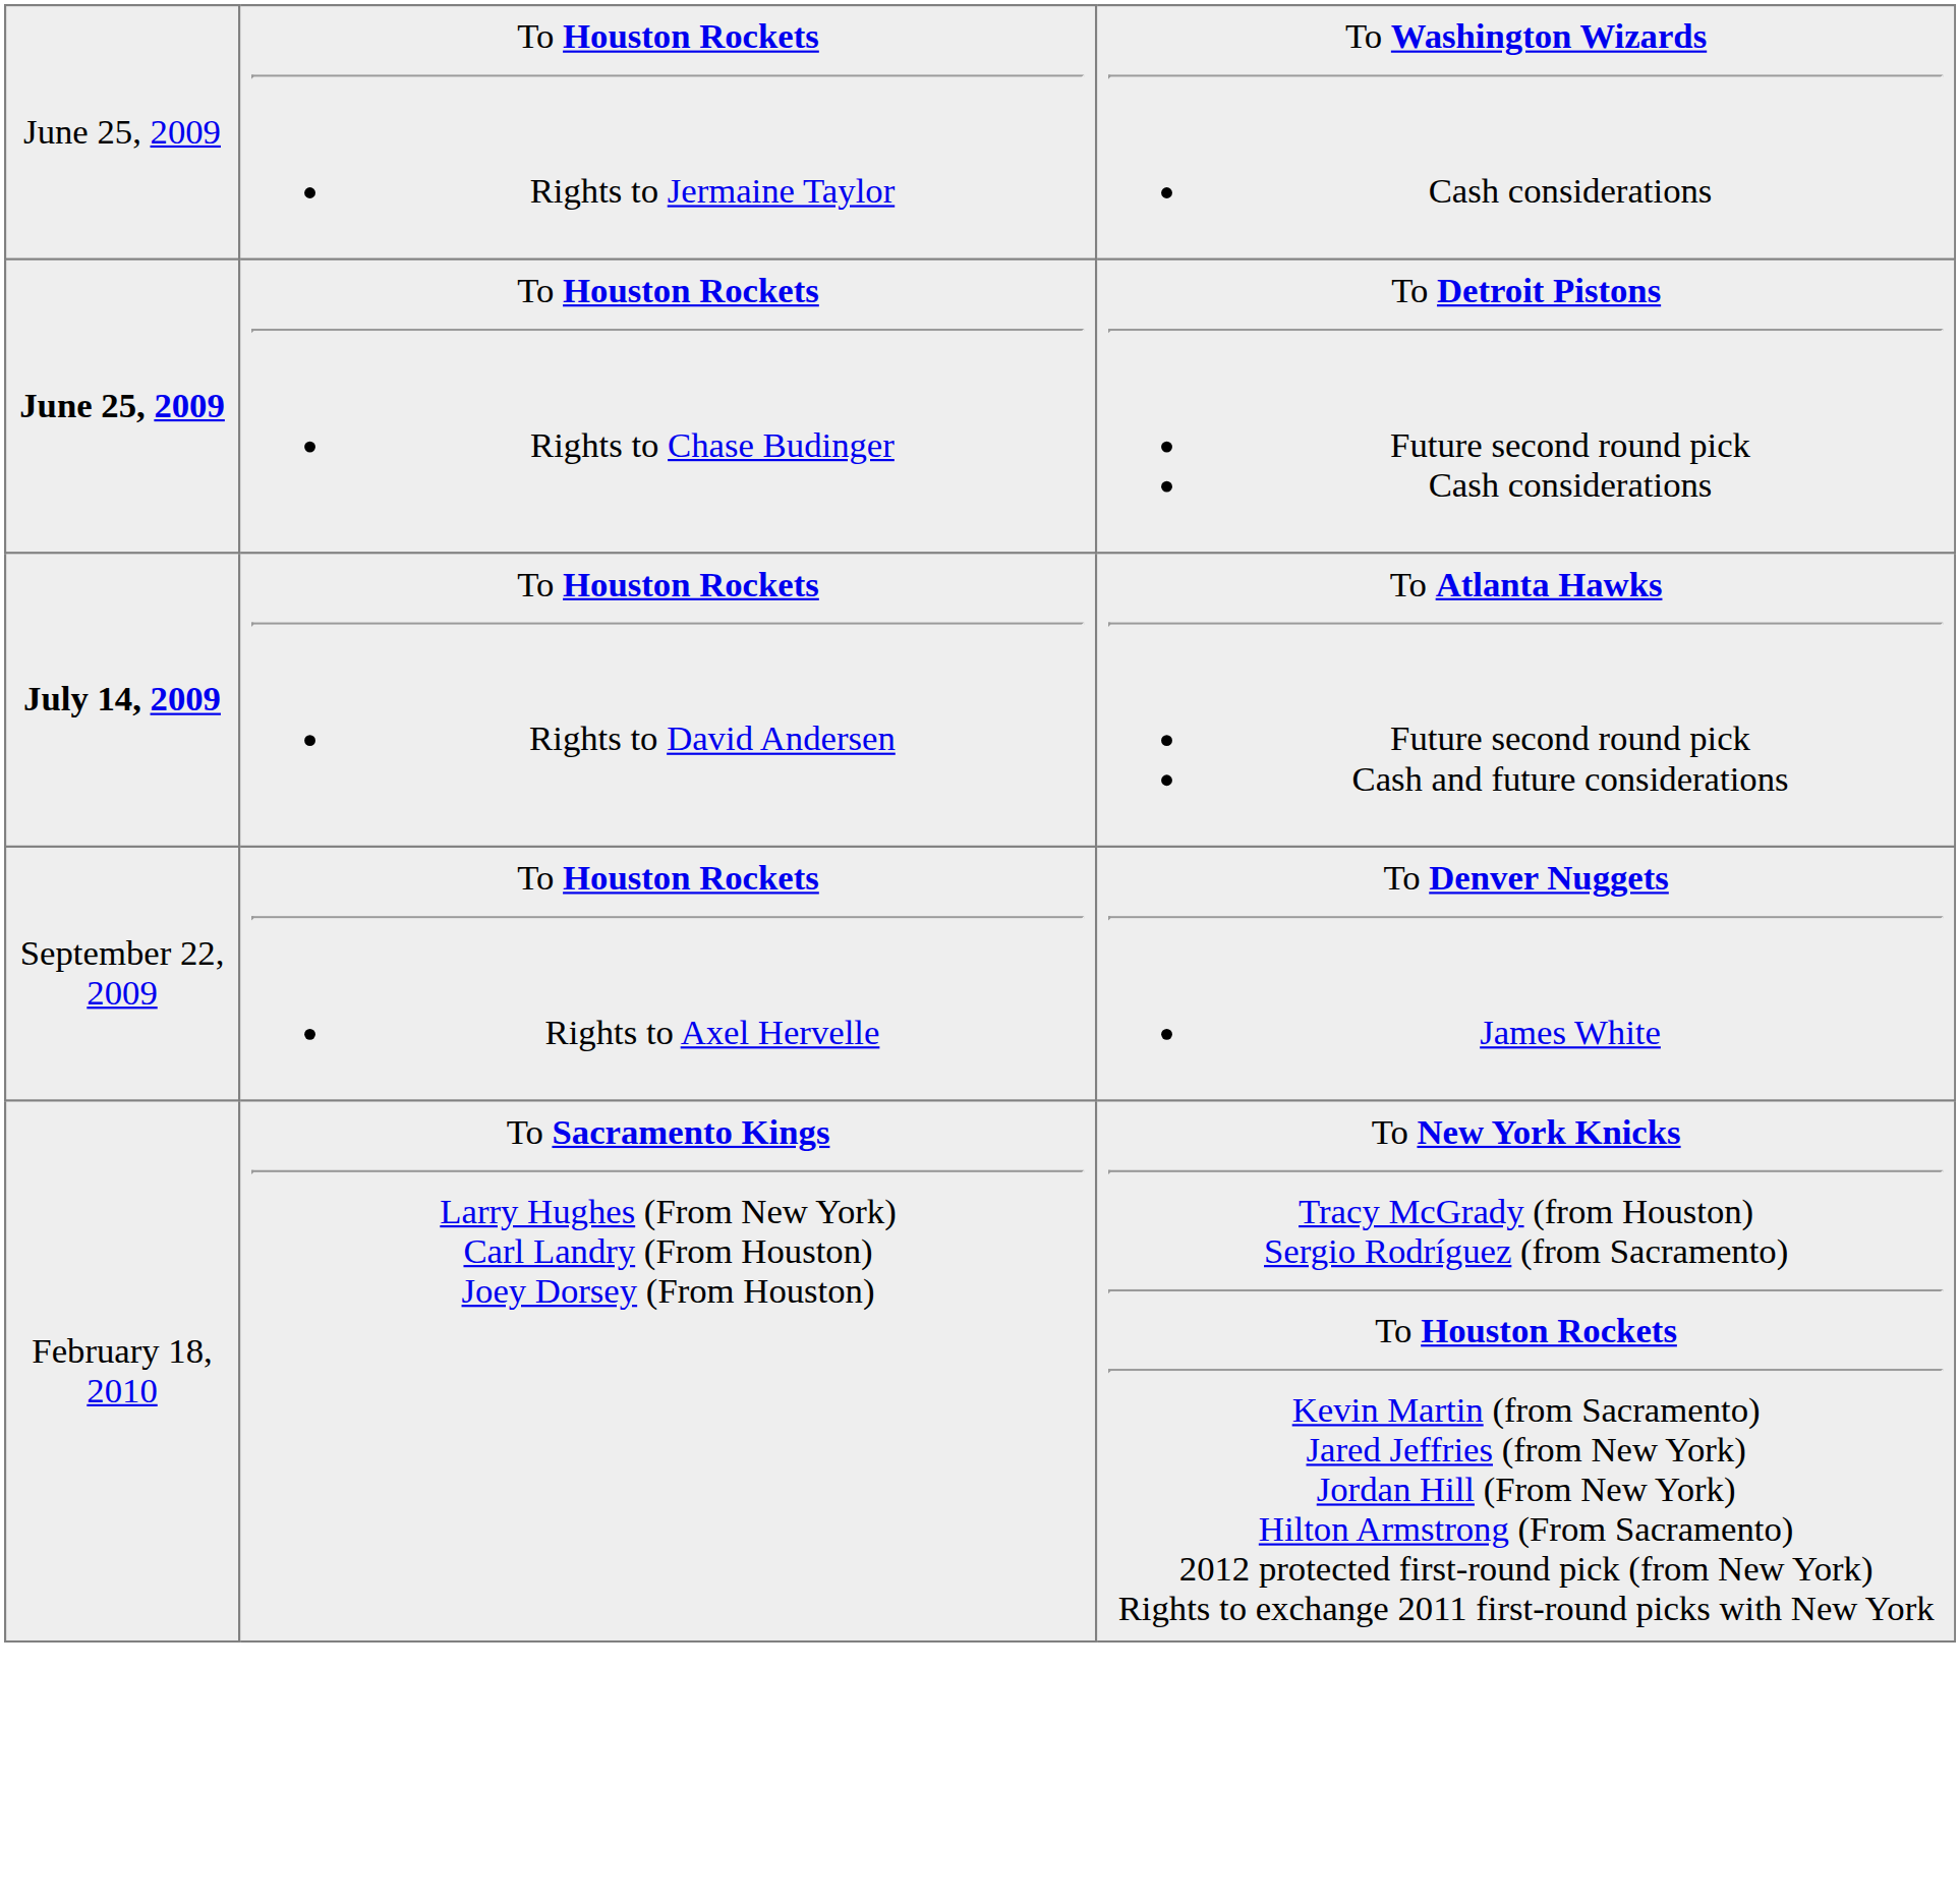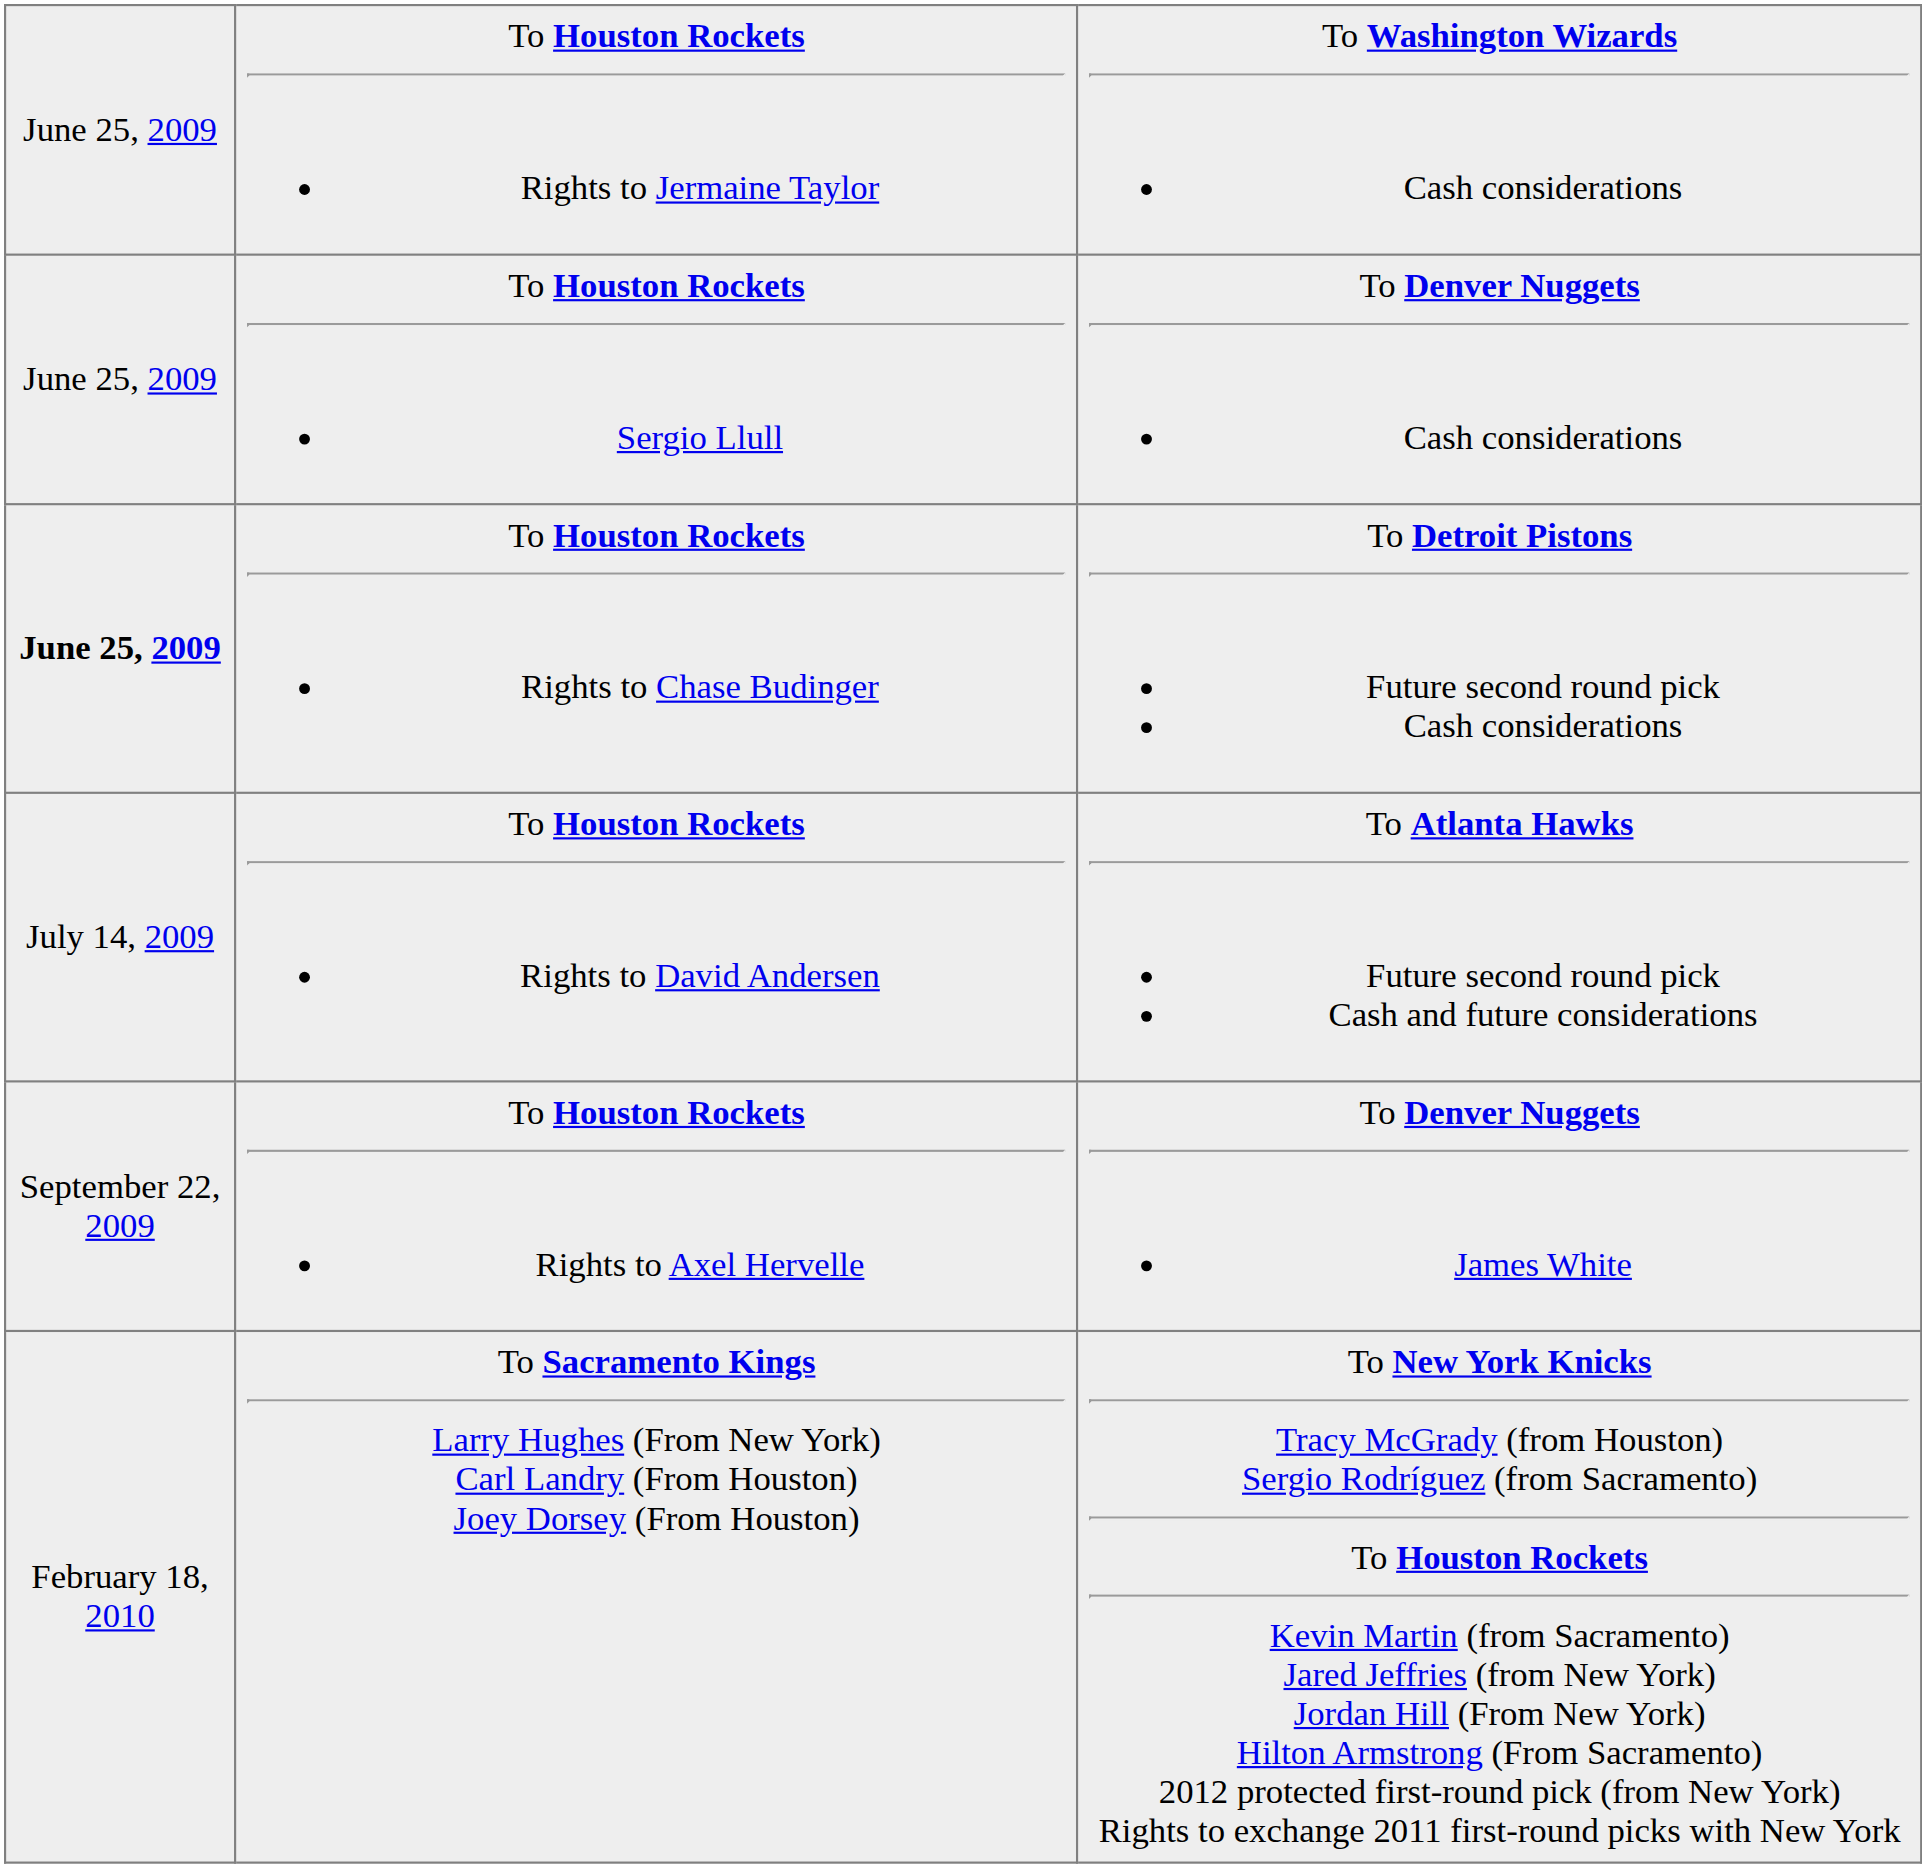+ row: June 25, 2009 | To Houston Rockets Sergio Llull | To Denver Nuggets Cash considerations
To Houston Rockets Rights to David Andersen | column 1: bold -> normal
